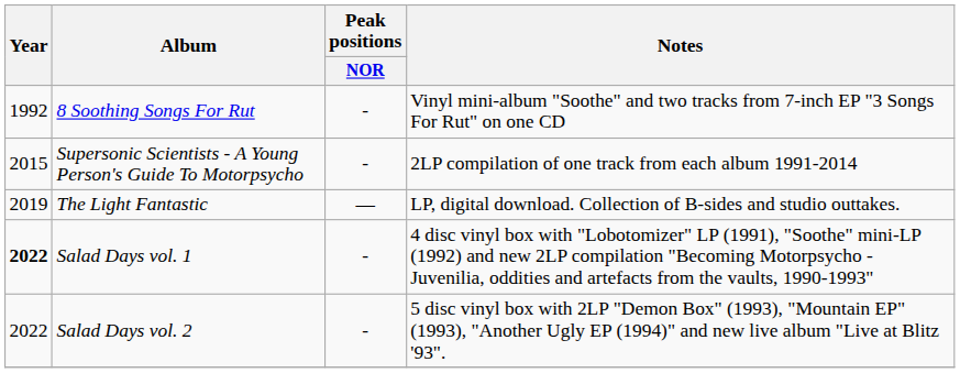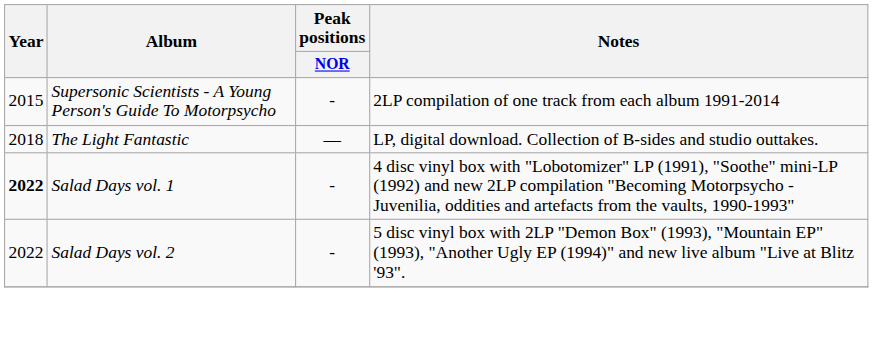- row: 1992 | 8 Soothing Songs For Rut | - | Vinyl mini-album "Soothe" and two tracks from 7-inch EP "3 Songs For Rut" on one CD
The Light Fantastic | Year: 2019 -> 2018
